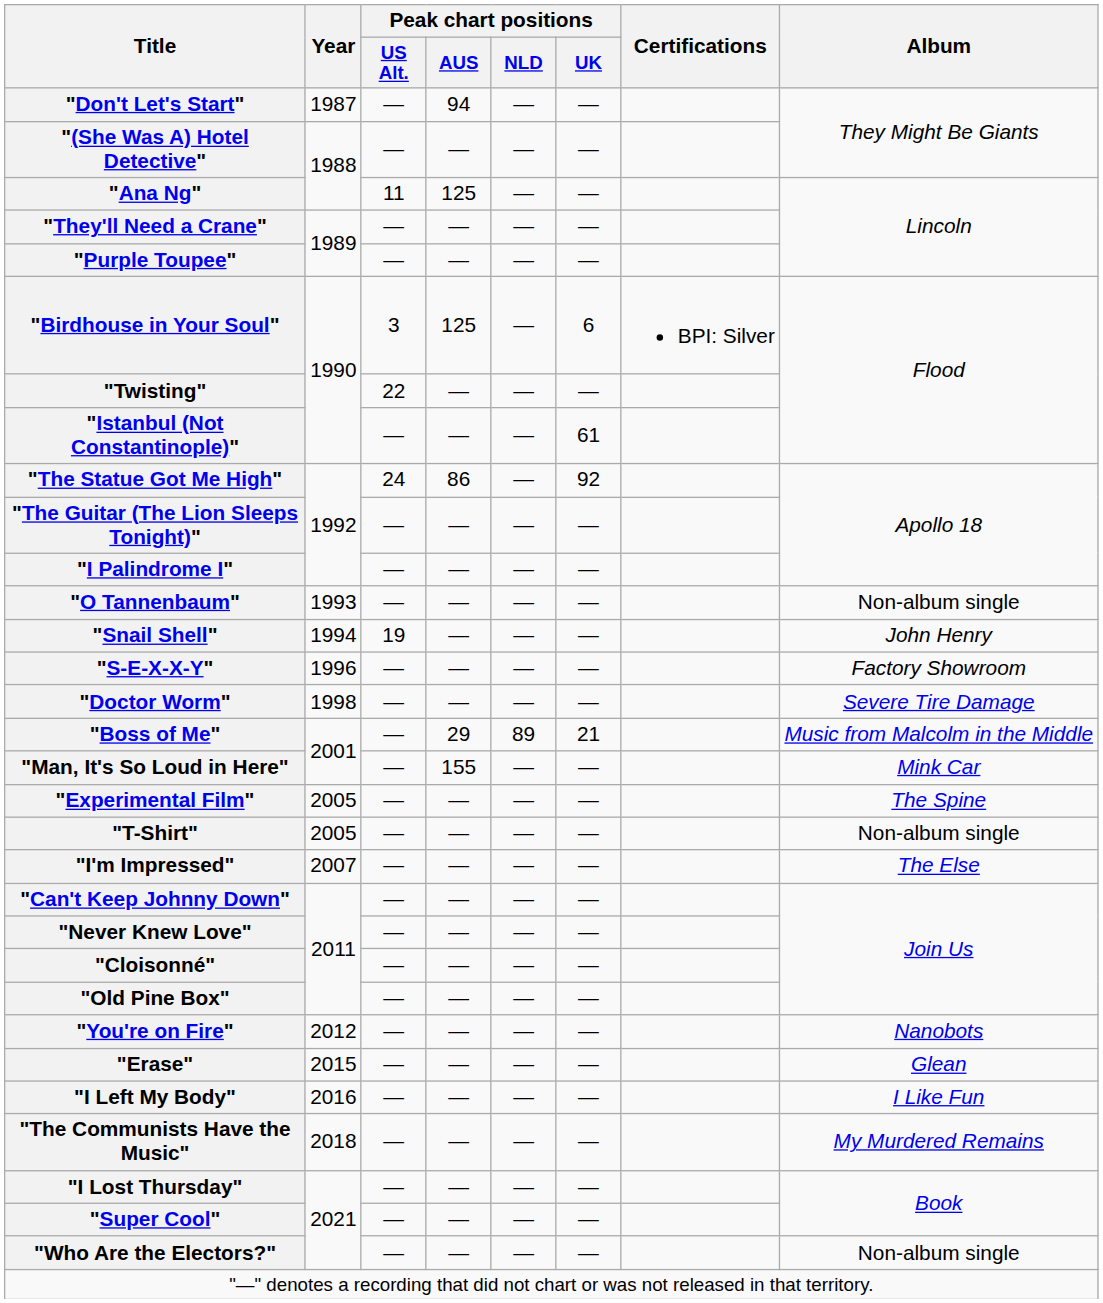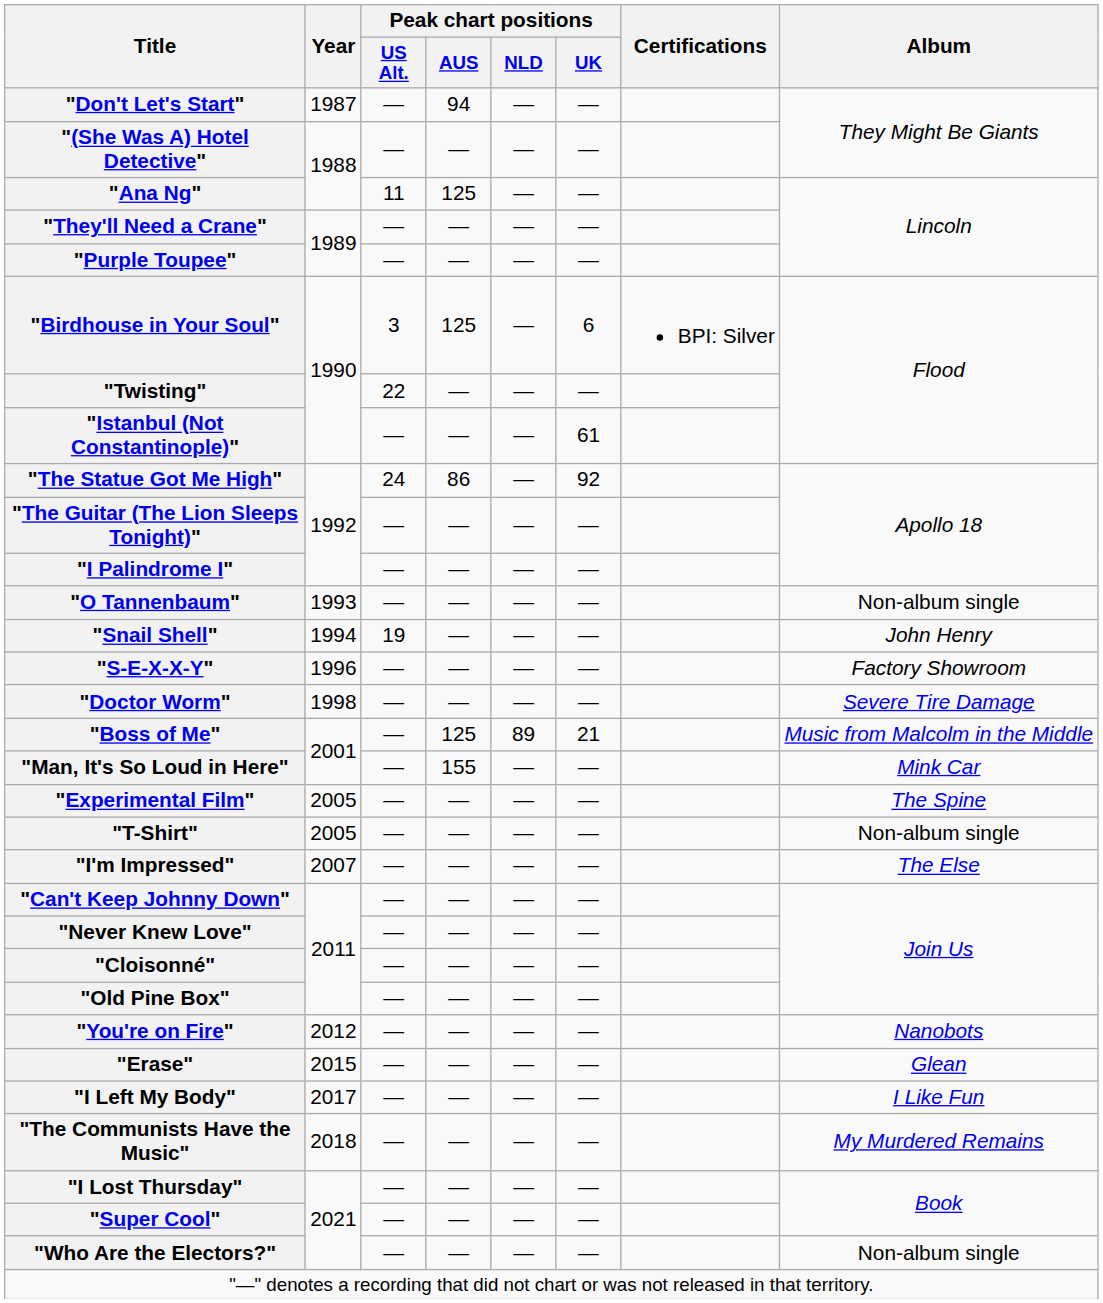"Boss of Me" | Peak chart positions / AUS: 29 -> 125
"I Left My Body" | Year: 2016 -> 2017
